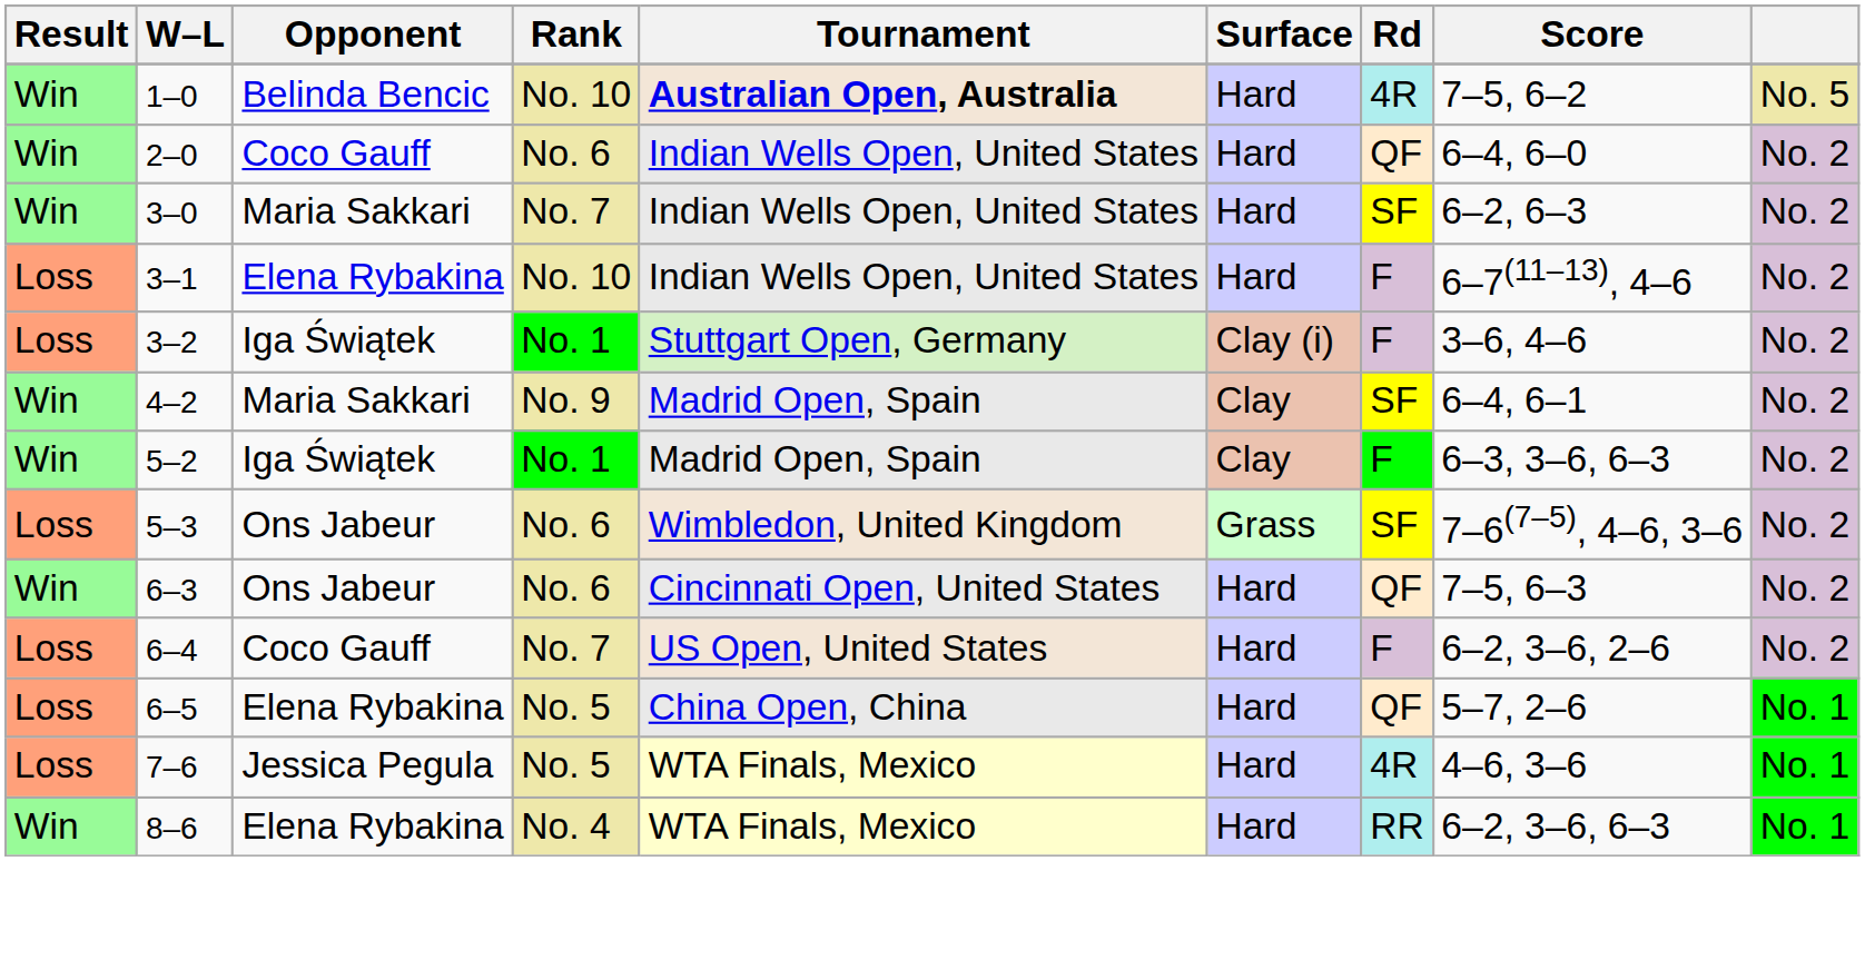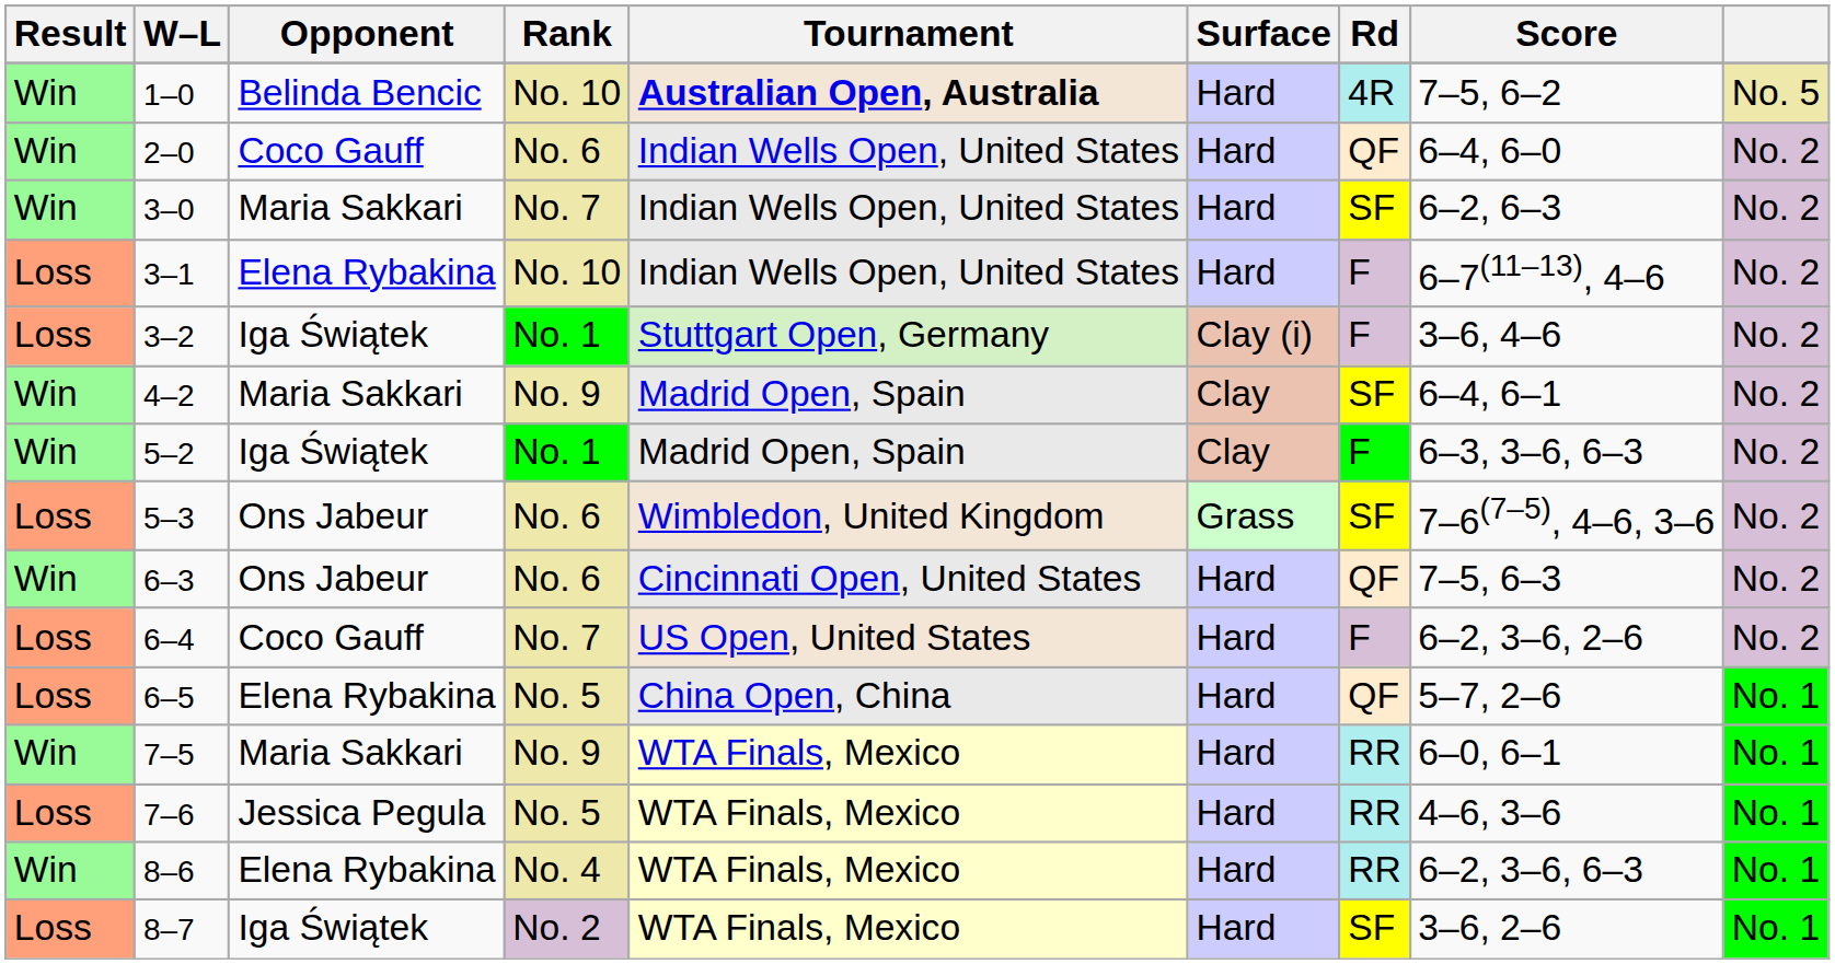+ row: Win | 7–5 | Maria Sakkari | No. 9 | WTA Finals, Mexico | Hard | RR | 6–0, 6–1 | No. 1
7–6 | Rd: 4R -> RR
+ row: Loss | 8–7 | Iga Świątek | No. 2 | WTA Finals, Mexico | Hard | SF | 3–6, 2–6 | No. 1
